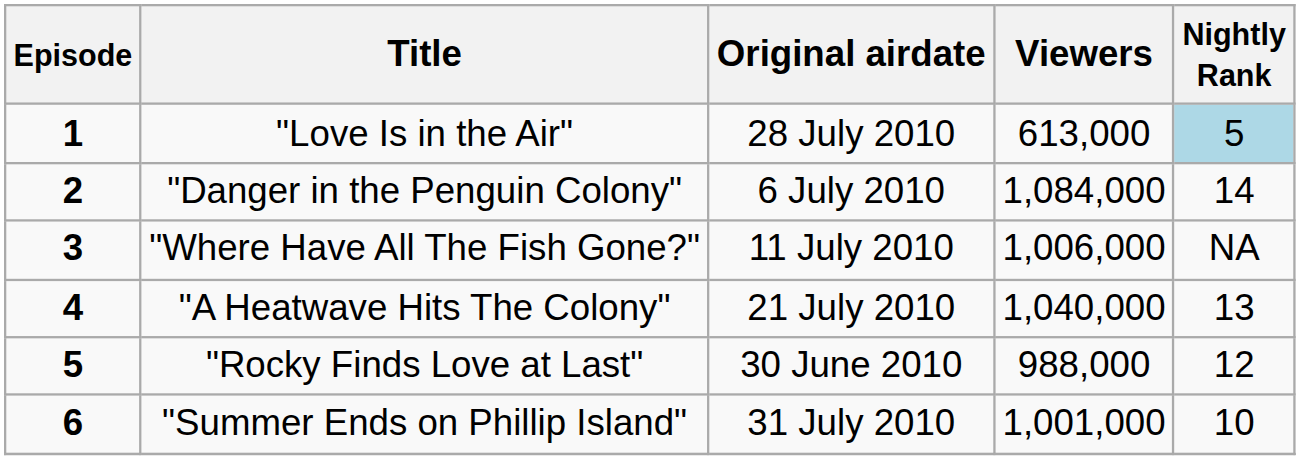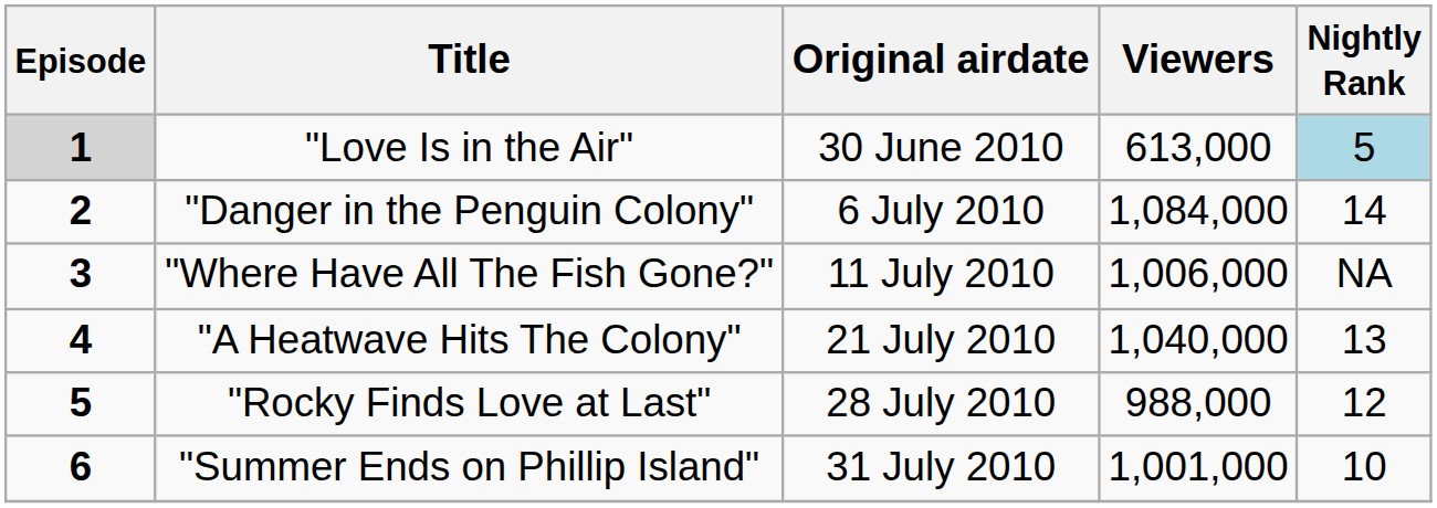"Love Is in the Air" | Episode: no background -> lightgrey background
"Love Is in the Air" | Original airdate: 28 July 2010 -> 30 June 2010
"Rocky Finds Love at Last" | Original airdate: 30 June 2010 -> 28 July 2010
